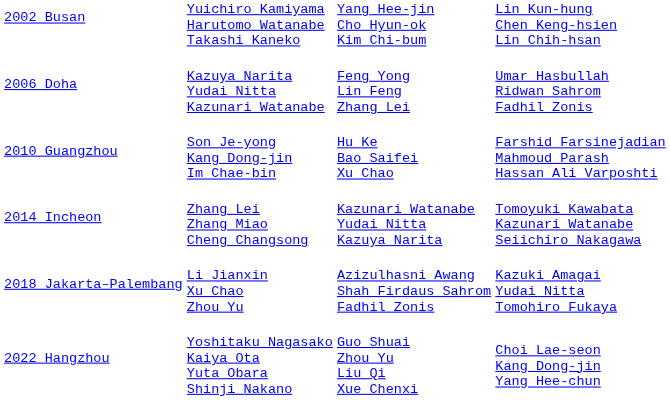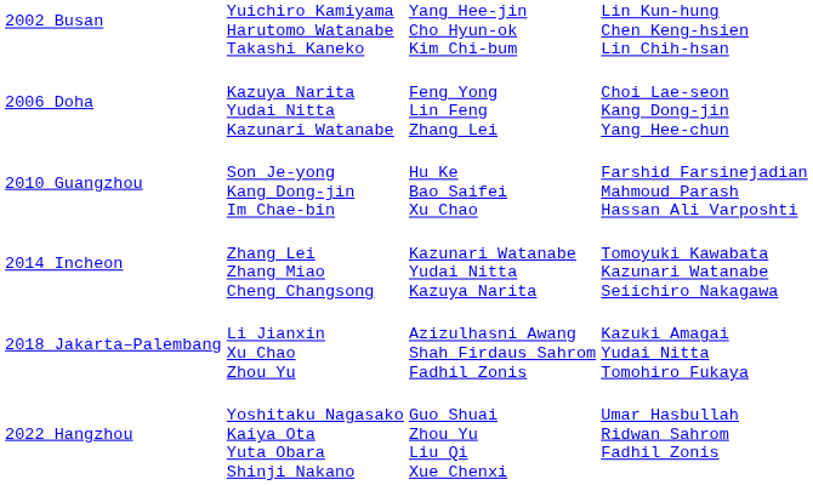2006 Doha | column 4: Umar Hasbullah Ridwan Sahrom Fadhil Zonis -> Choi Lae-seon Kang Dong-jin Yang Hee-chun
2022 Hangzhou | column 4: Choi Lae-seon Kang Dong-jin Yang Hee-chun -> Umar Hasbullah Ridwan Sahrom Fadhil Zonis
